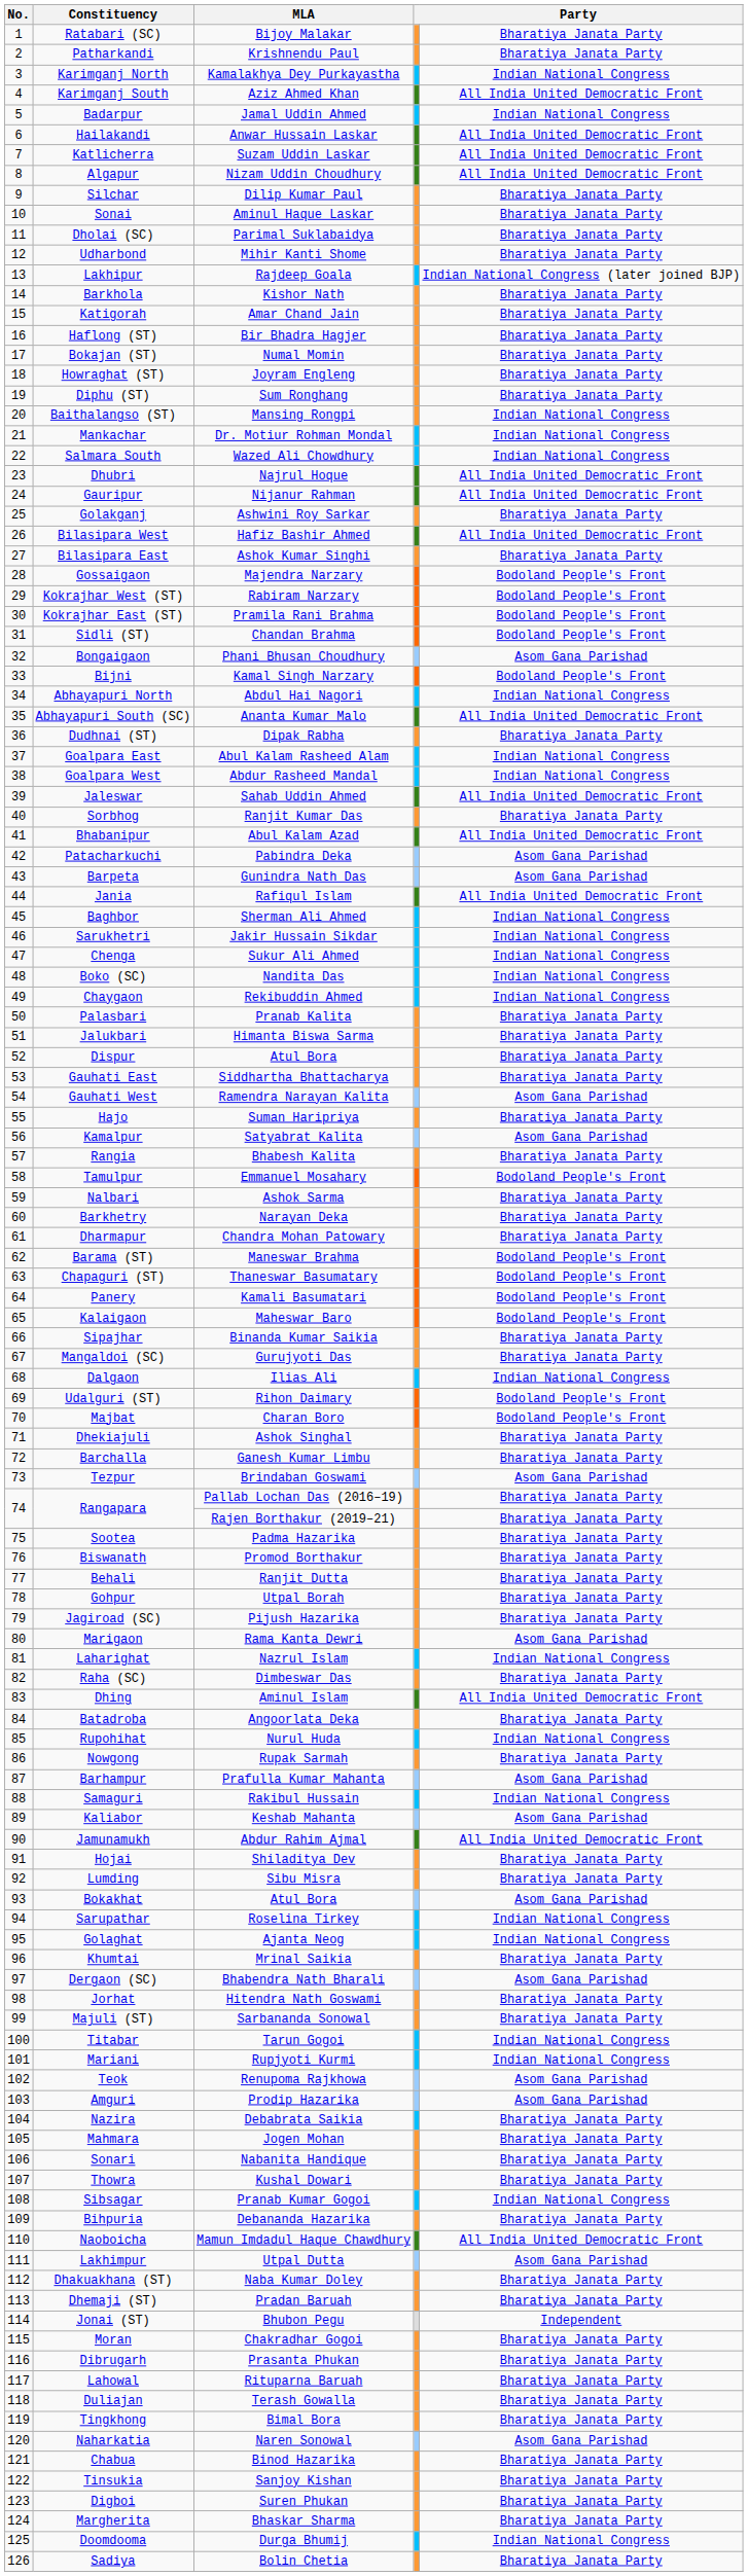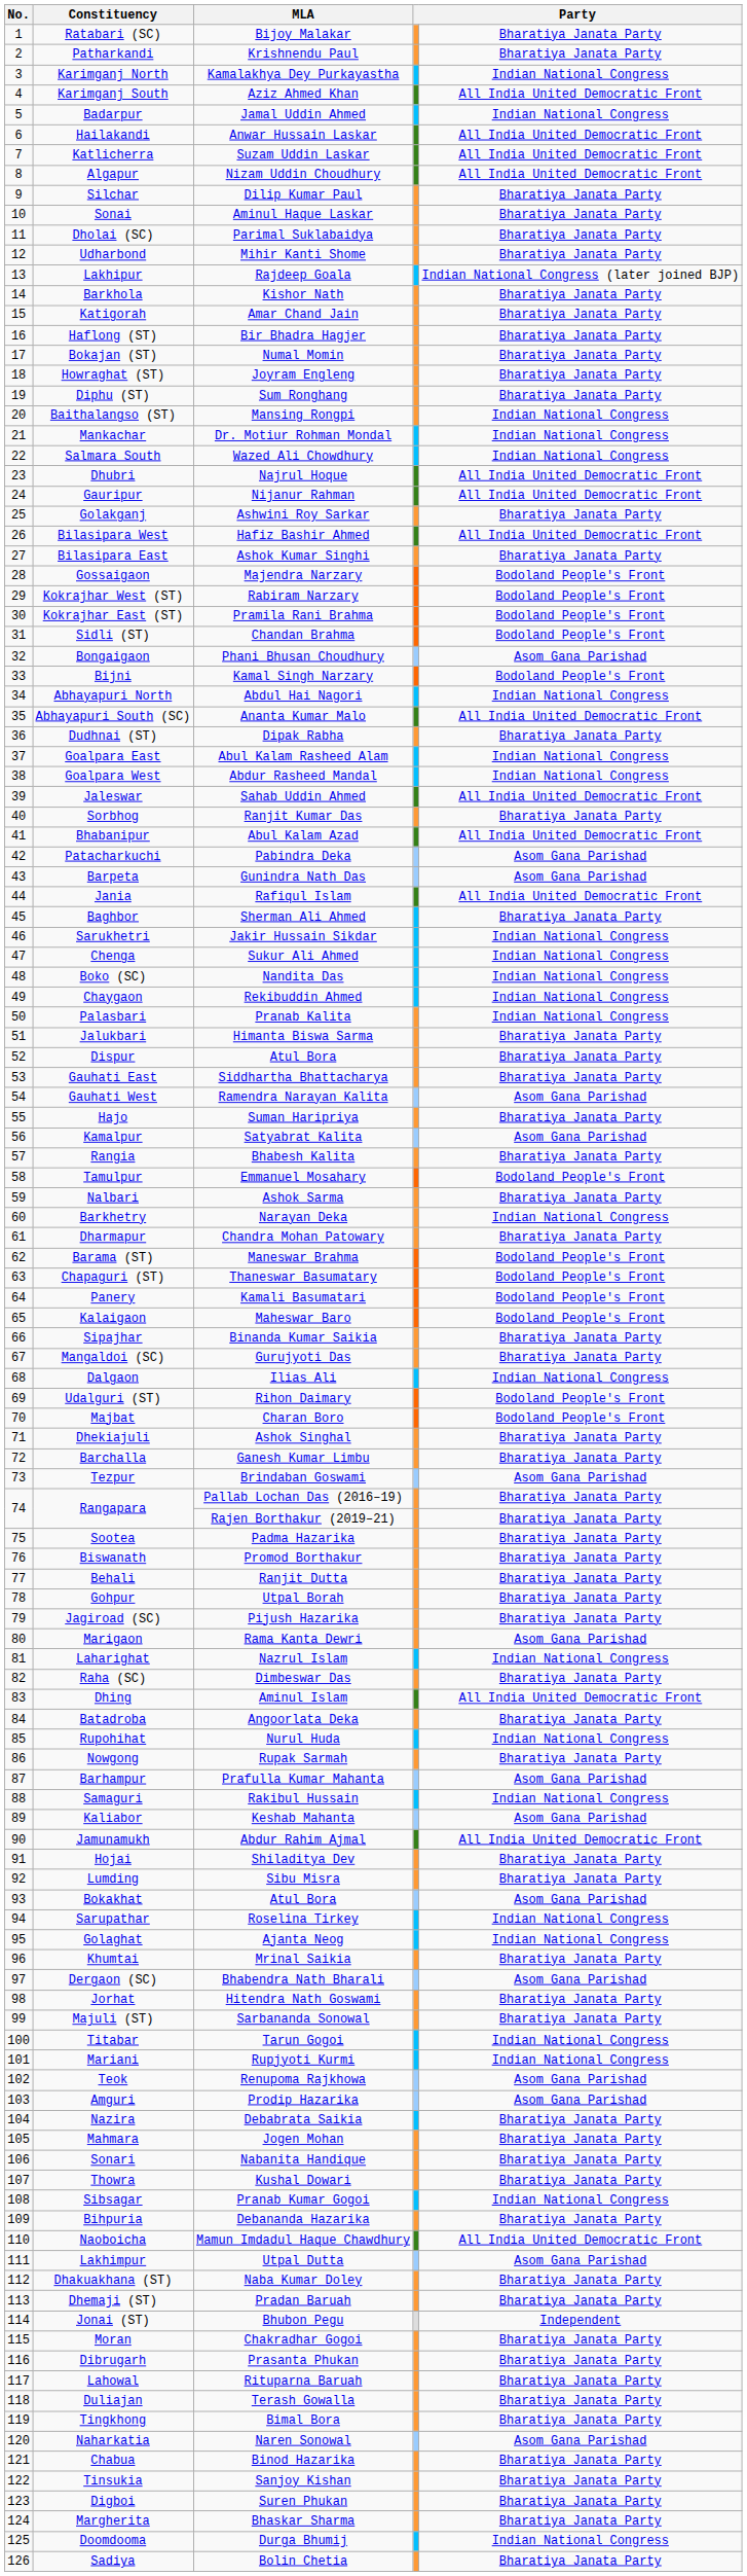Baghbor | column 5: Indian National Congress -> Bharatiya Janata Party
Palasbari | column 5: Bharatiya Janata Party -> Indian National Congress
Barkhetry | column 5: Bharatiya Janata Party -> Indian National Congress
